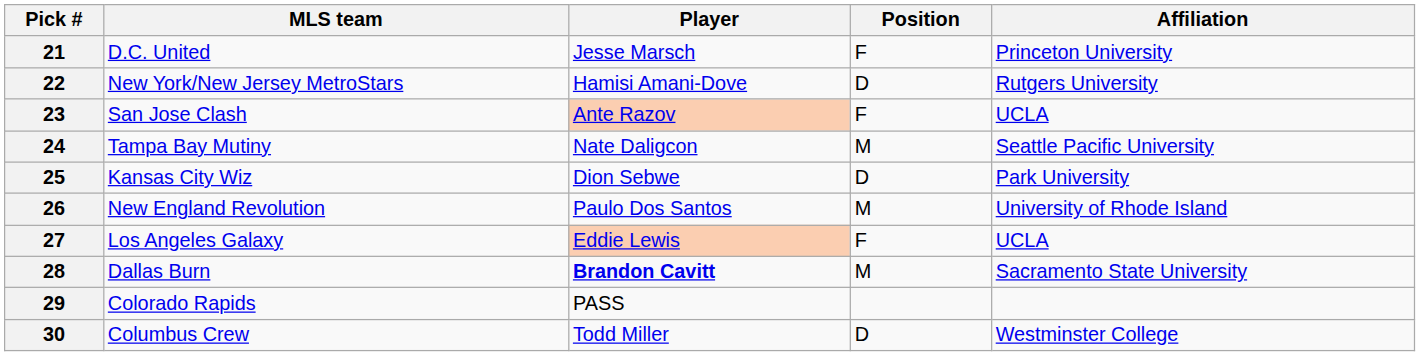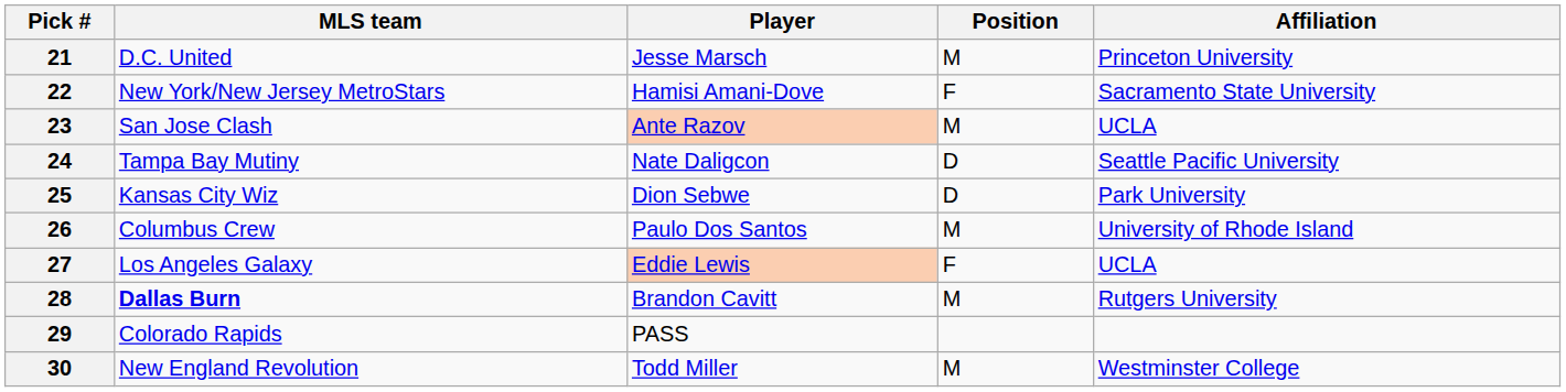21 | Position: F -> M
22 | Position: D -> F
22 | Affiliation: Rutgers University -> Sacramento State University
23 | Position: F -> M
24 | Position: M -> D
26 | MLS team: New England Revolution -> Columbus Crew
28 | MLS team: normal -> bold
28 | Player: bold -> normal
28 | Affiliation: Sacramento State University -> Rutgers University
30 | MLS team: Columbus Crew -> New England Revolution
30 | Position: D -> M
